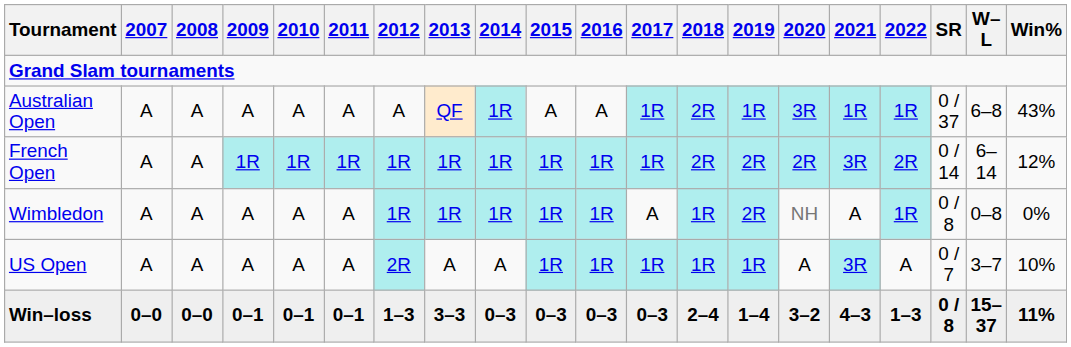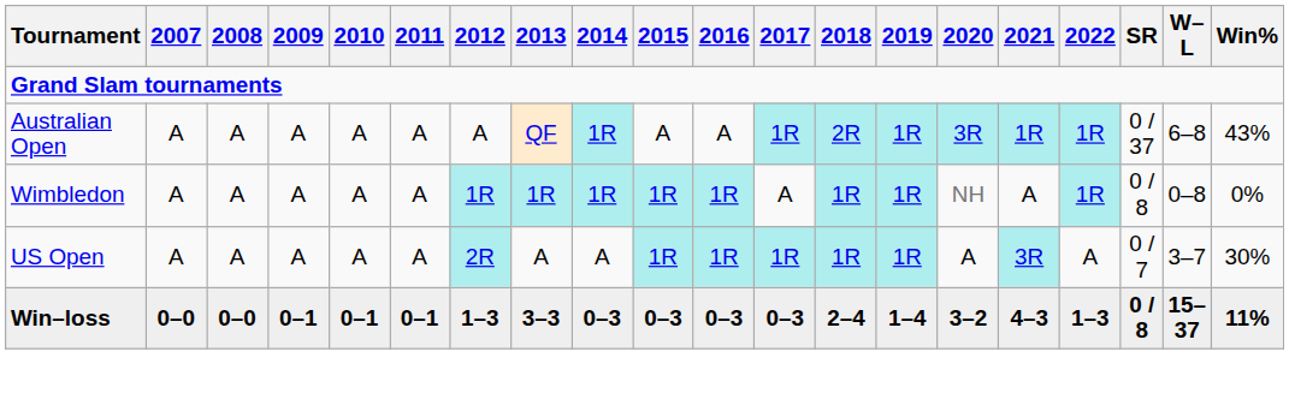- row: French Open | A | A | 1R | 1R | 1R | 1R | 1R | 1R | 1R | 1R | 1R | 2R | 2R | 2R | 3R | 2R | 0 / 14 | 6–14 | 12%
Wimbledon | 2019: 2R -> 1R
US Open | Win%: 10% -> 30%
